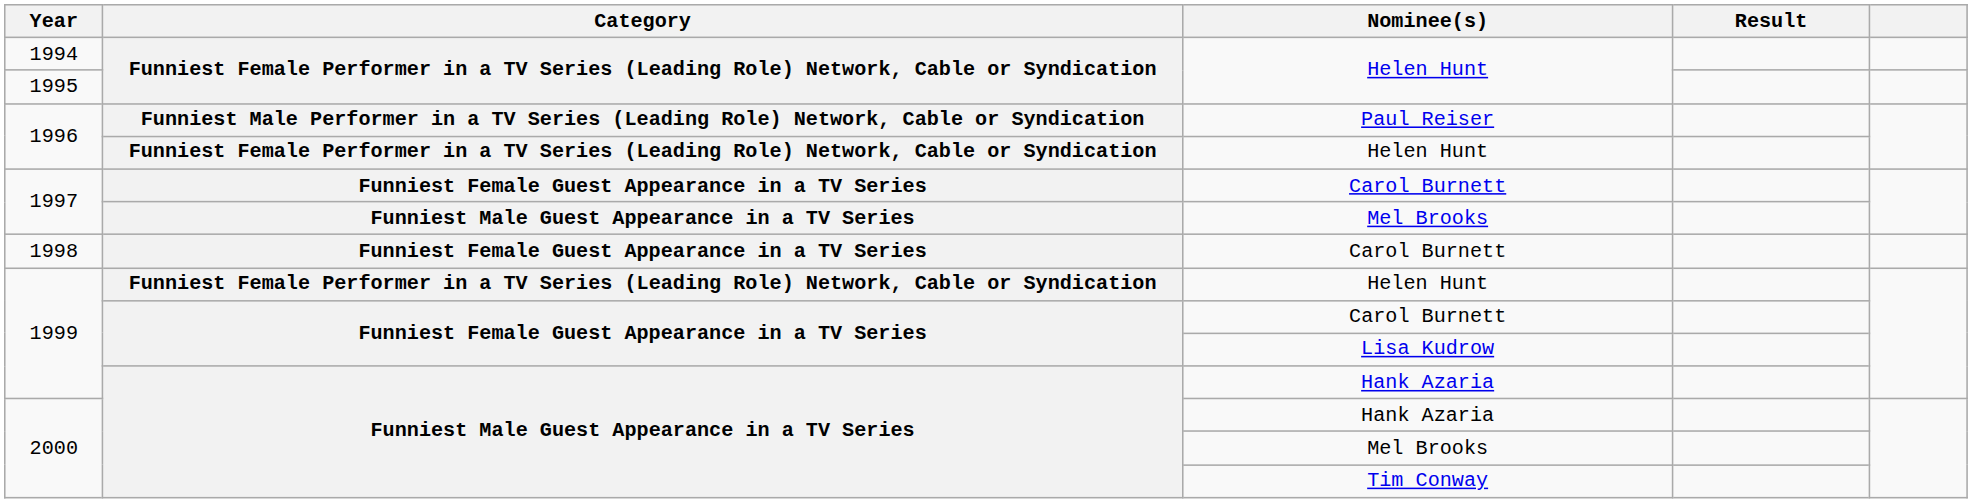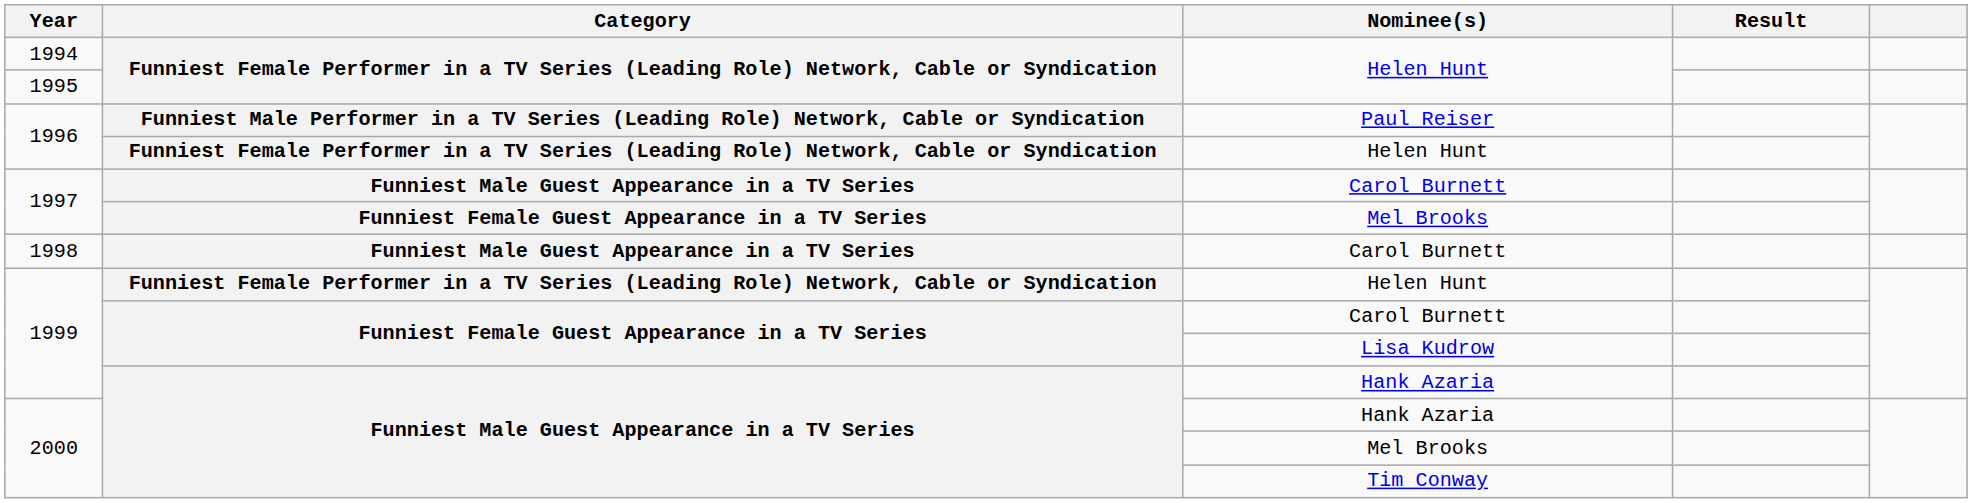1997 / Carol Burnett | Category: Funniest Female Guest Appearance in a TV Series -> Funniest Male Guest Appearance in a TV Series
1997 / Mel Brooks | Category: Funniest Male Guest Appearance in a TV Series -> Funniest Female Guest Appearance in a TV Series
1998 | Category: Funniest Female Guest Appearance in a TV Series -> Funniest Male Guest Appearance in a TV Series
